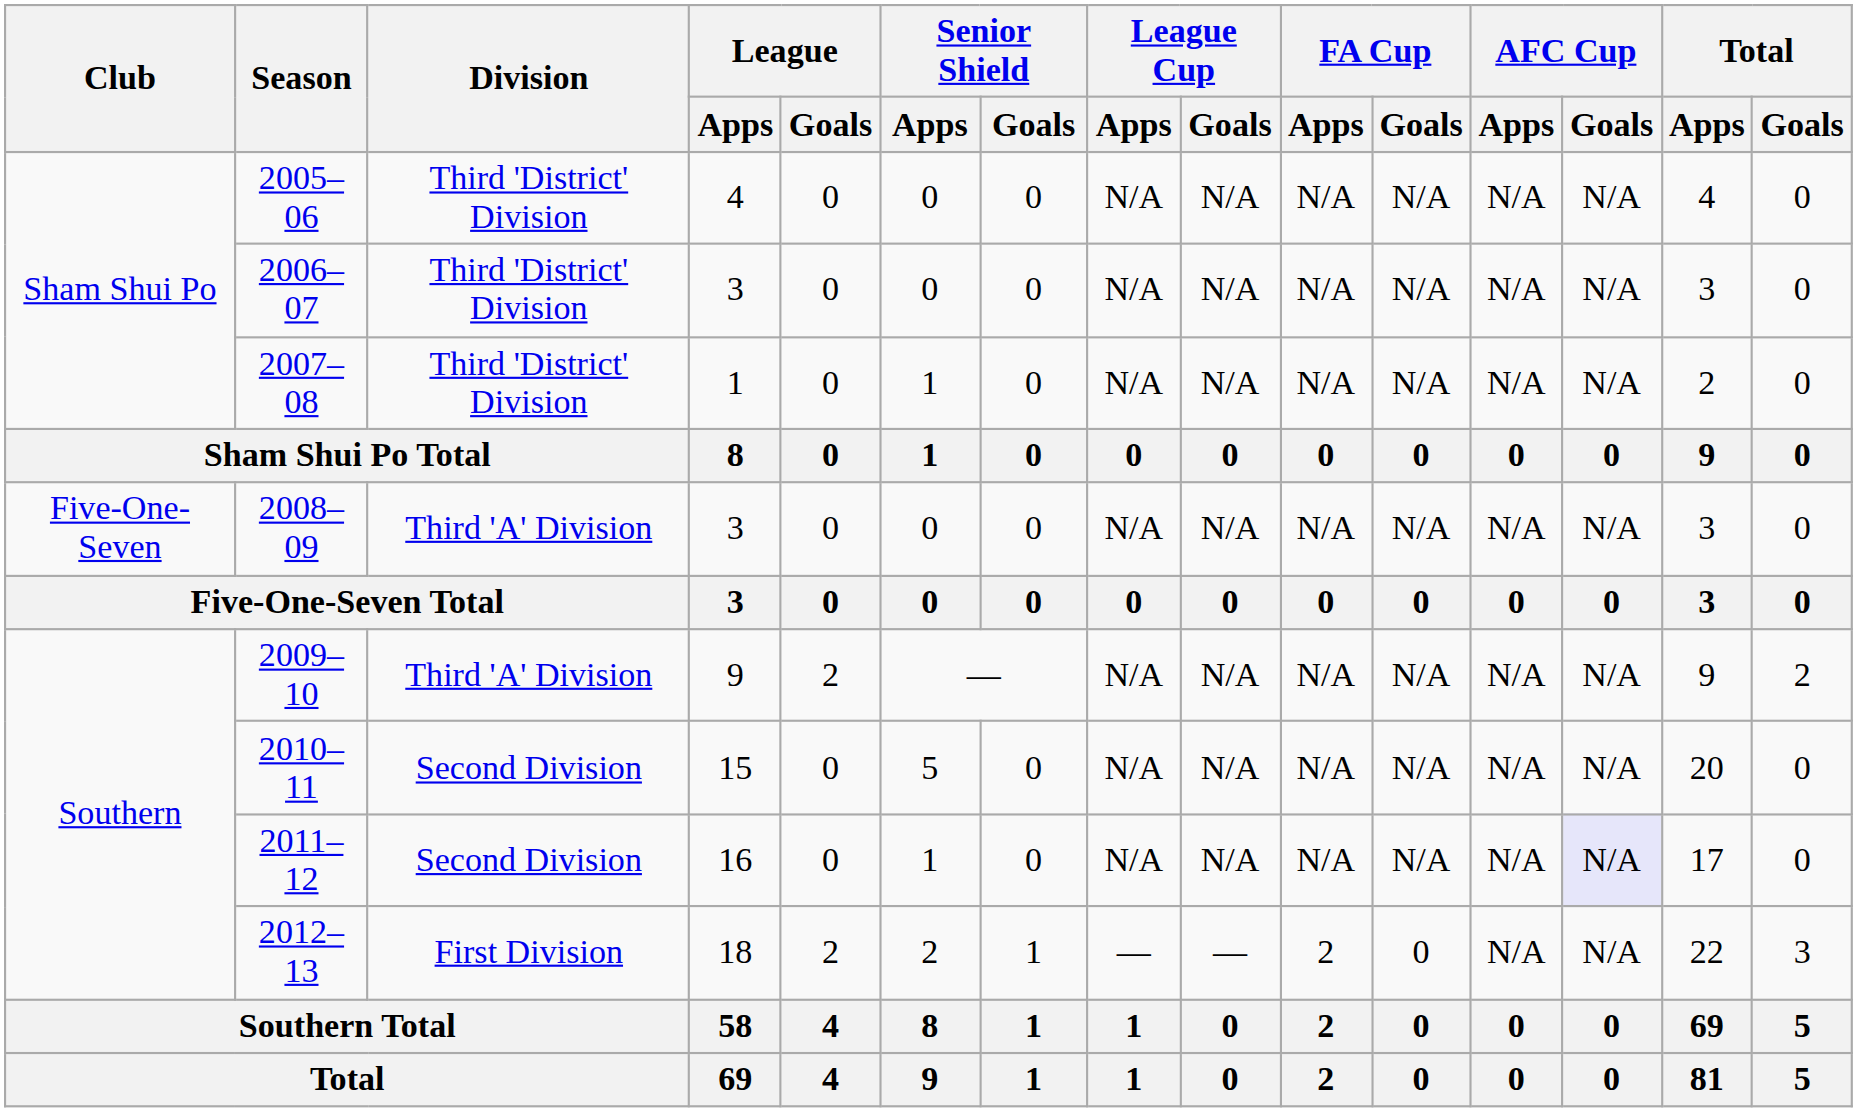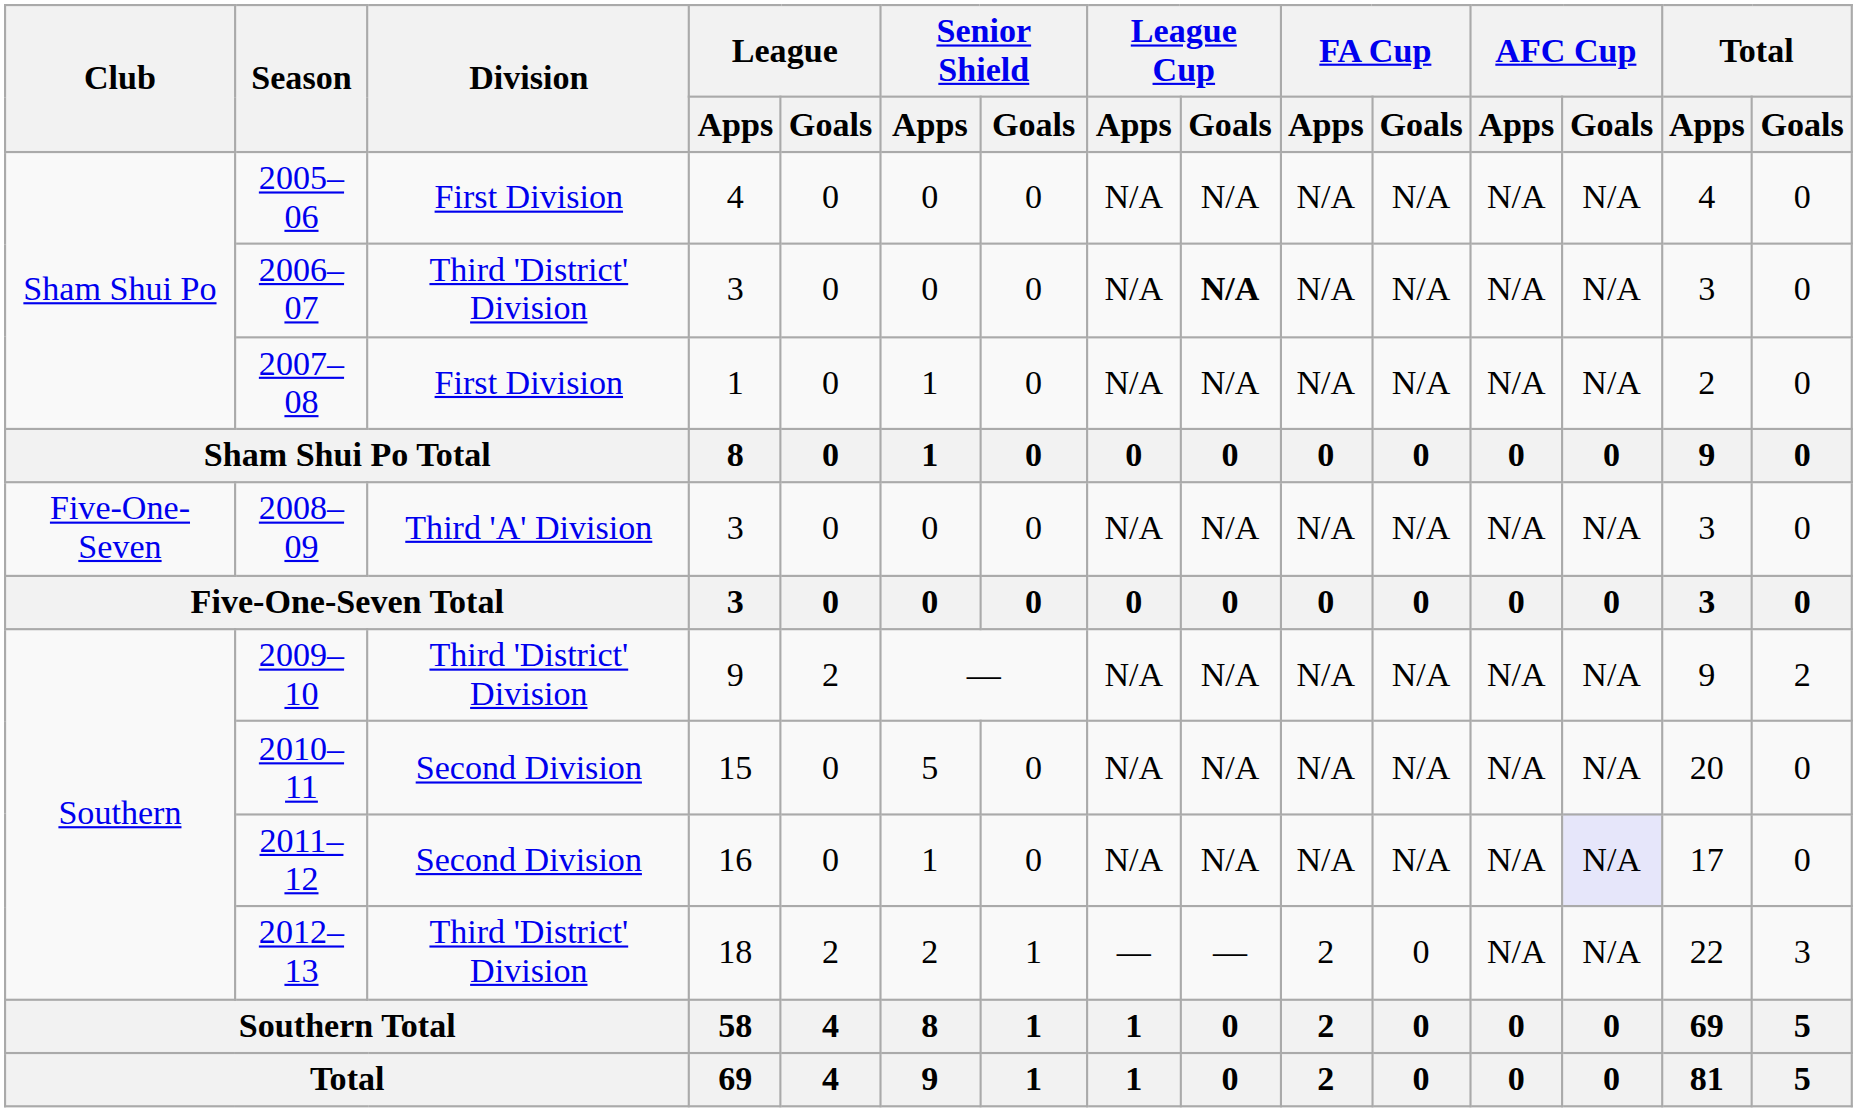2005–06 | Division: Third 'District' Division -> First Division
2006–07 | League Cup / Goals: normal -> bold
2007–08 | Division: Third 'District' Division -> First Division
2009–10 | Division: Third 'A' Division -> Third 'District' Division
2012–13 | Division: First Division -> Third 'District' Division
